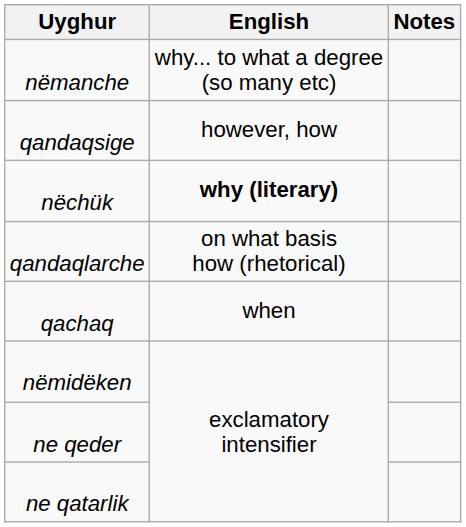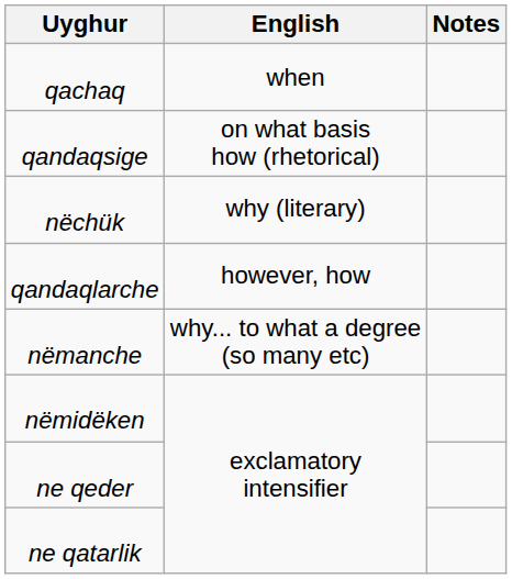rows swapped: qachaq <-> nëmanche
qandaqsige | English: however, how -> on what basis how (rhetorical)
nëchük | English: bold -> normal
qandaqlarche | English: on what basis how (rhetorical) -> however, how
